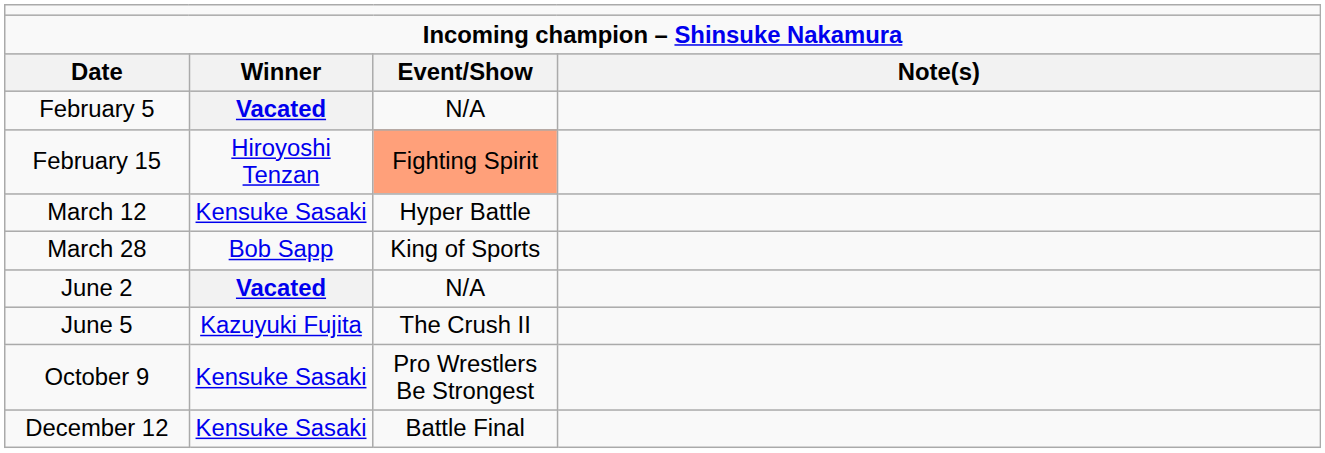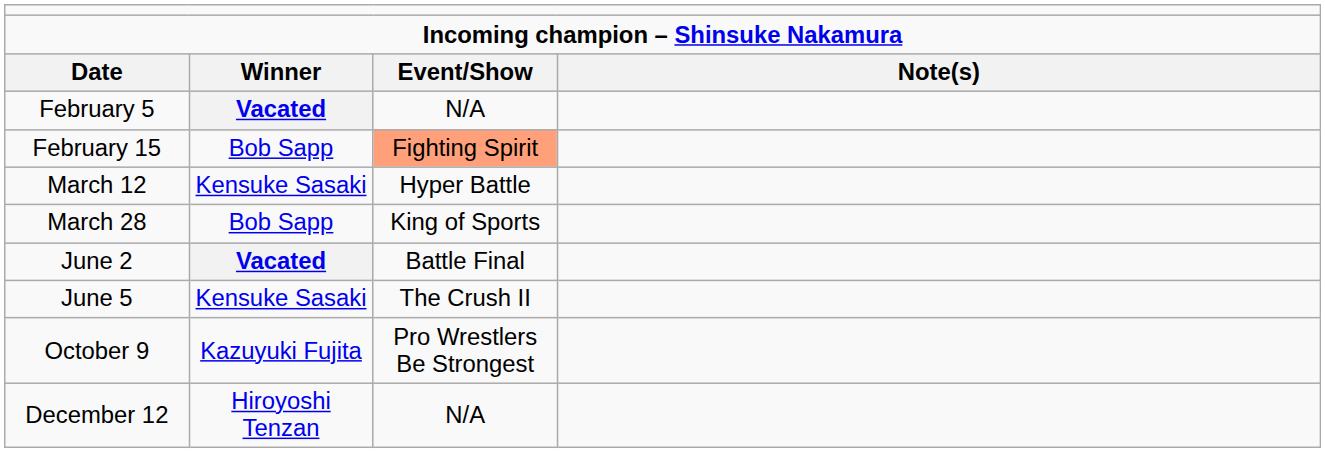February 15 | column 2: Hiroyoshi Tenzan -> Bob Sapp
June 2 | column 3: N/A -> Battle Final
June 5 | column 2: Kazuyuki Fujita -> Kensuke Sasaki
October 9 | column 2: Kensuke Sasaki -> Kazuyuki Fujita
December 12 | column 2: Kensuke Sasaki -> Hiroyoshi Tenzan
December 12 | column 3: Battle Final -> N/A
